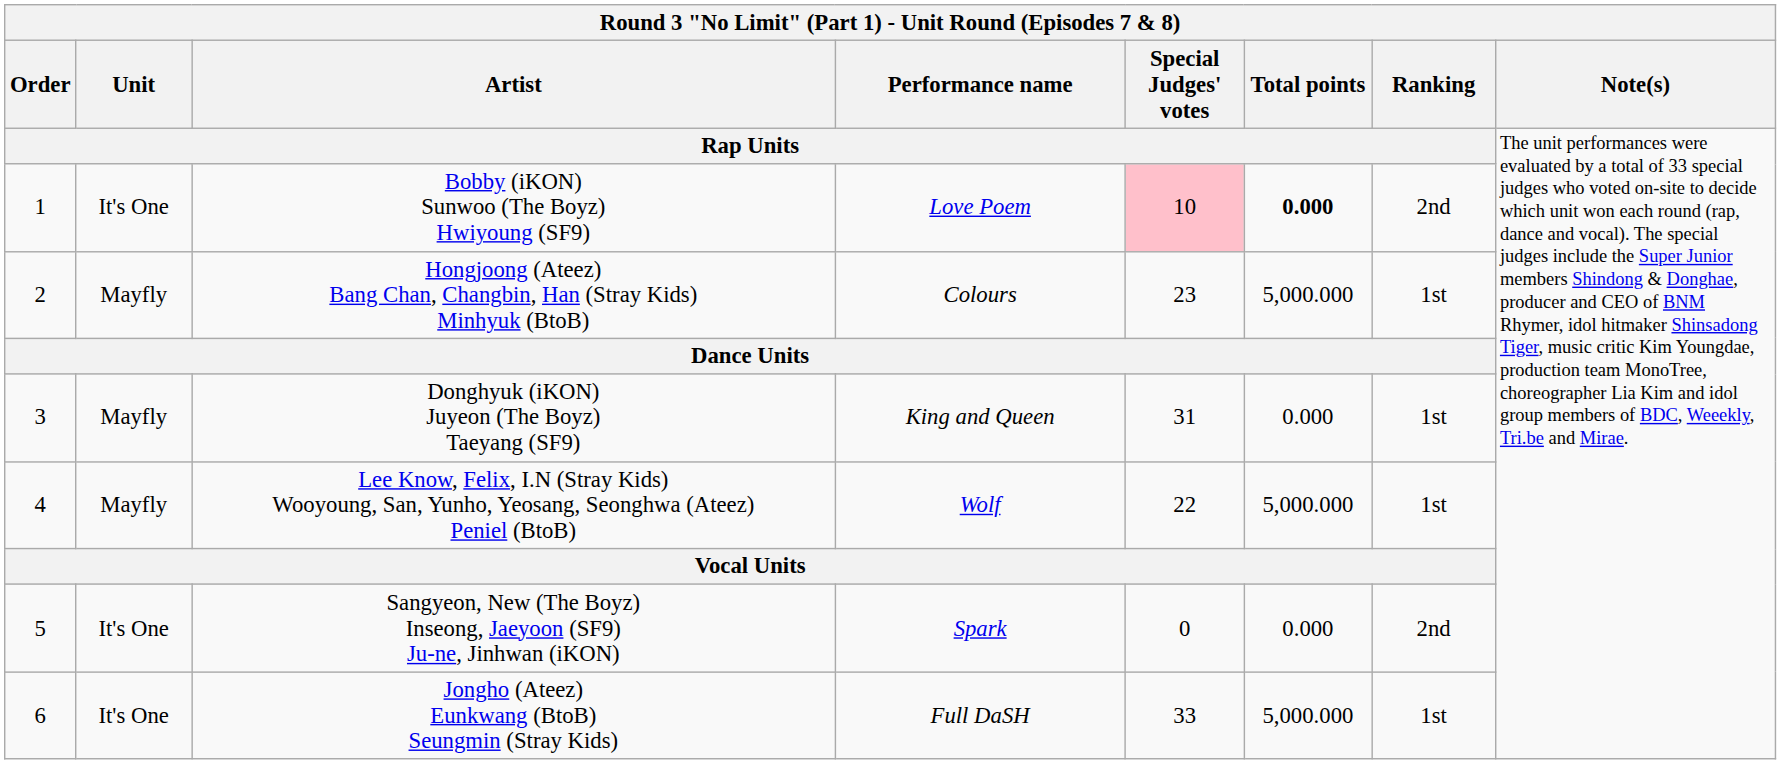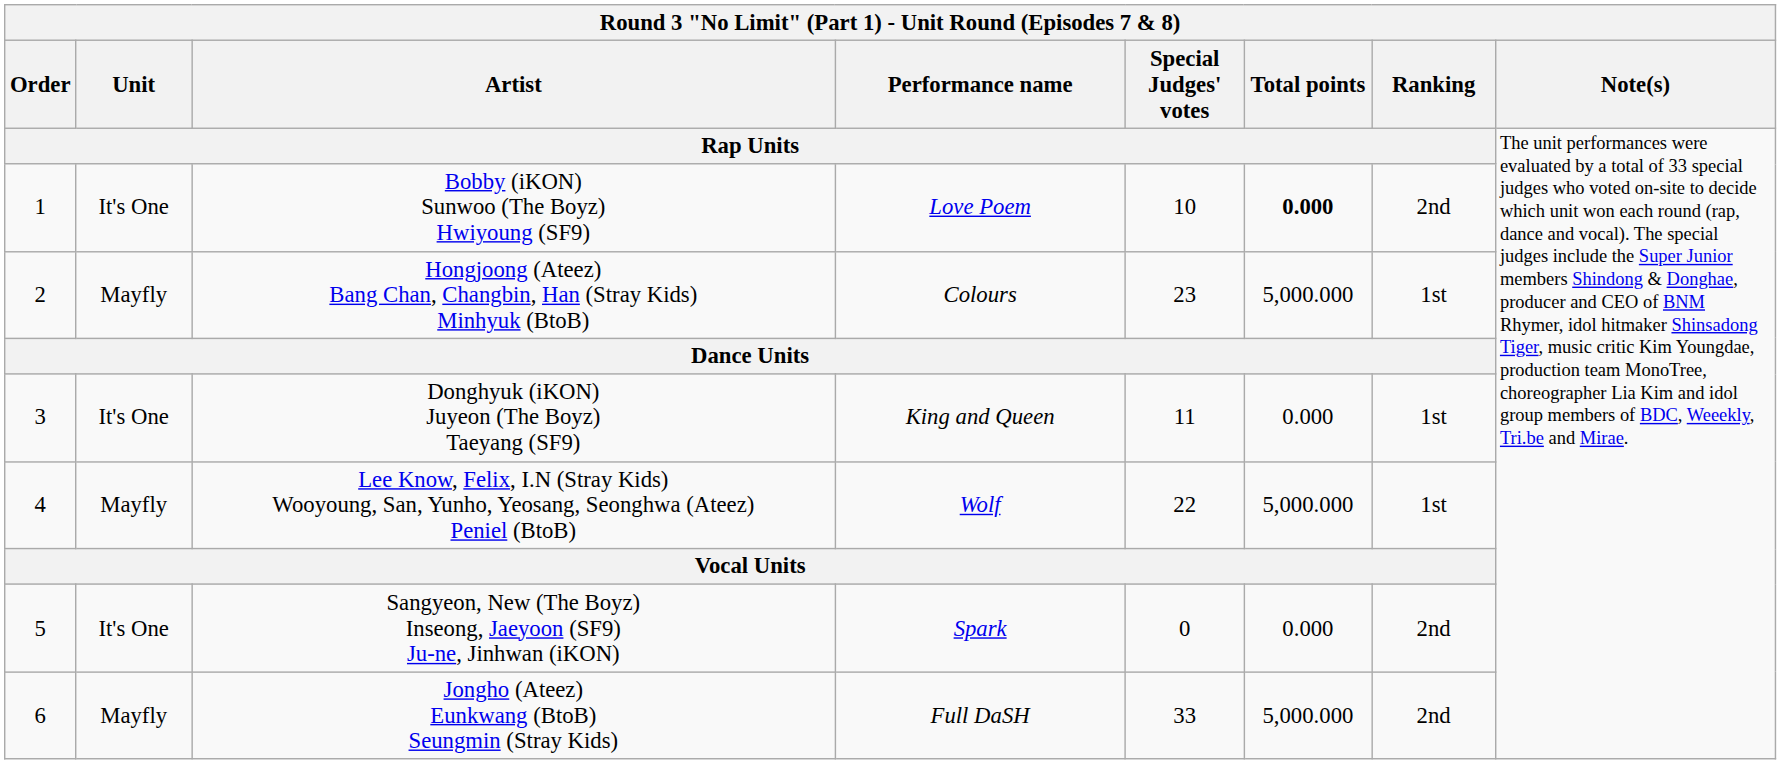Bobby (iKON) Sunwoo (The Boyz) Hwiyoung (SF9) | Special Judges' votes: pink background -> no background
Donghyuk (iKON) Juyeon (The Boyz) Taeyang (SF9) | Unit: Mayfly -> It's One
Donghyuk (iKON) Juyeon (The Boyz) Taeyang (SF9) | Special Judges' votes: 31 -> 11
Jongho (Ateez) Eunkwang (BtoB) Seungmin (Stray Kids) | Unit: It's One -> Mayfly
Jongho (Ateez) Eunkwang (BtoB) Seungmin (Stray Kids) | Ranking: 1st -> 2nd
